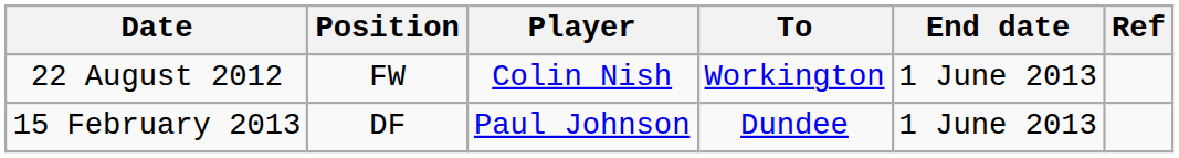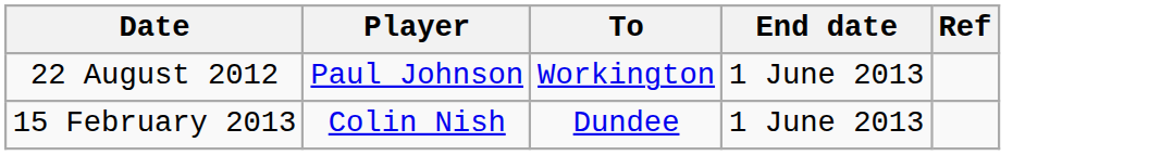- column: Position | FW | DF
22 August 2012 | Player: Colin Nish -> Paul Johnson
15 February 2013 | Player: Paul Johnson -> Colin Nish
